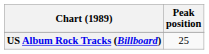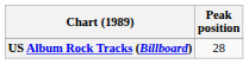US Album Rock Tracks (Billboard) | Peak position: 25 -> 28
